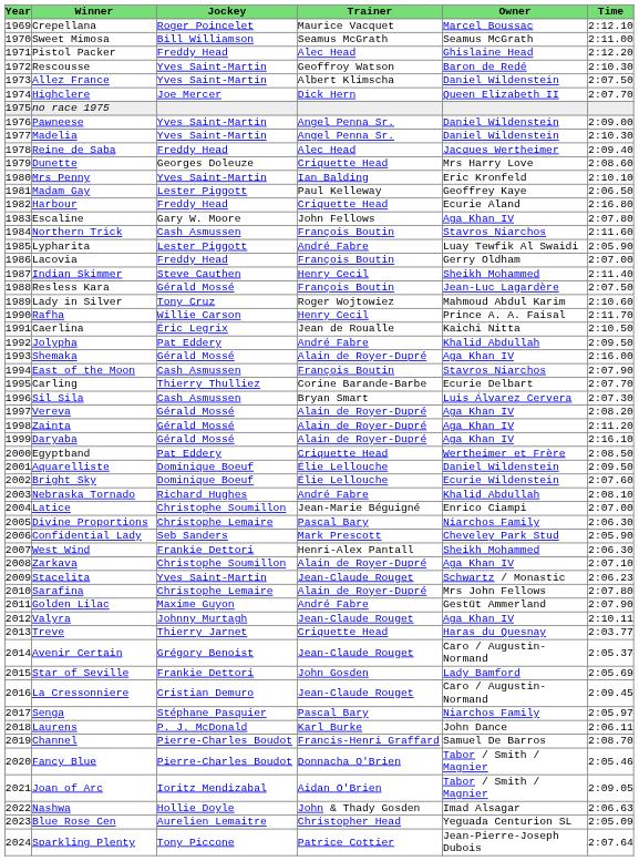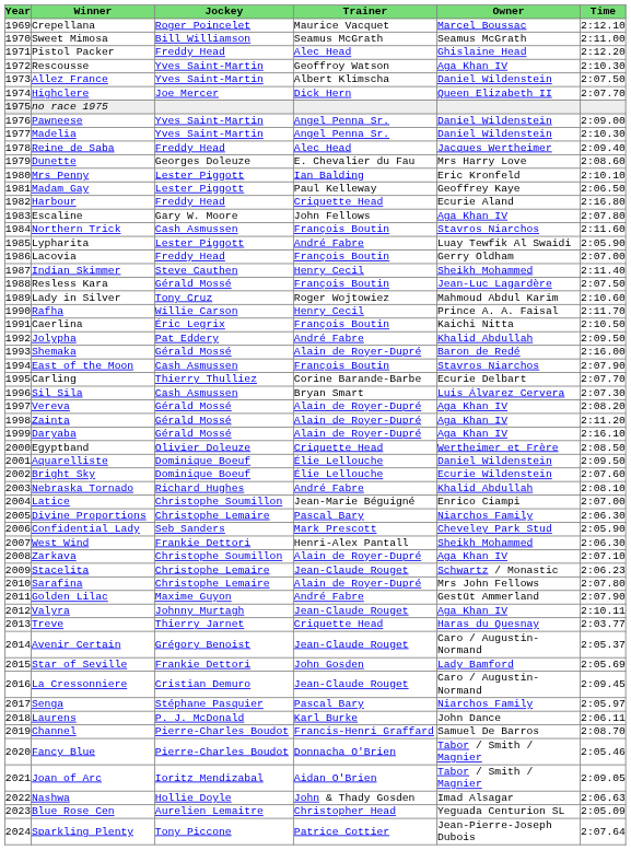Rescousse | Owner: Baron de Redé -> Aga Khan IV
Dunette | Trainer: Criquette Head -> E. Chevalier du Fau
Mrs Penny | Jockey: Yves Saint-Martin -> Lester Piggott
Caerlina | Trainer: Jean de Roualle -> François Boutin
Shemaka | Owner: Aga Khan IV -> Baron de Redé
Egyptband | Jockey: Pat Eddery -> Olivier Doleuze
Stacelita | Jockey: Yves Saint-Martin -> Christophe Lemaire
